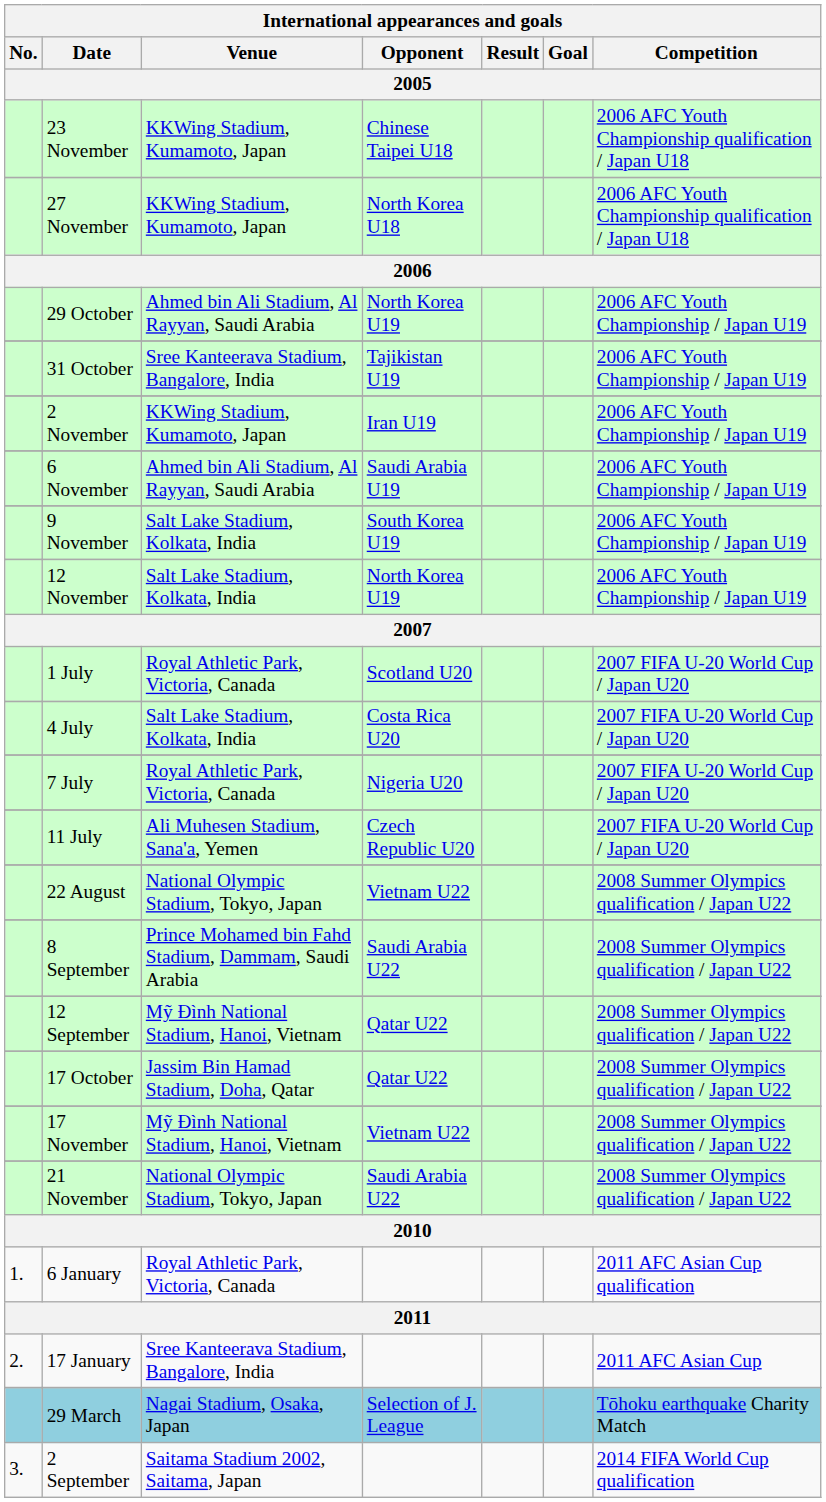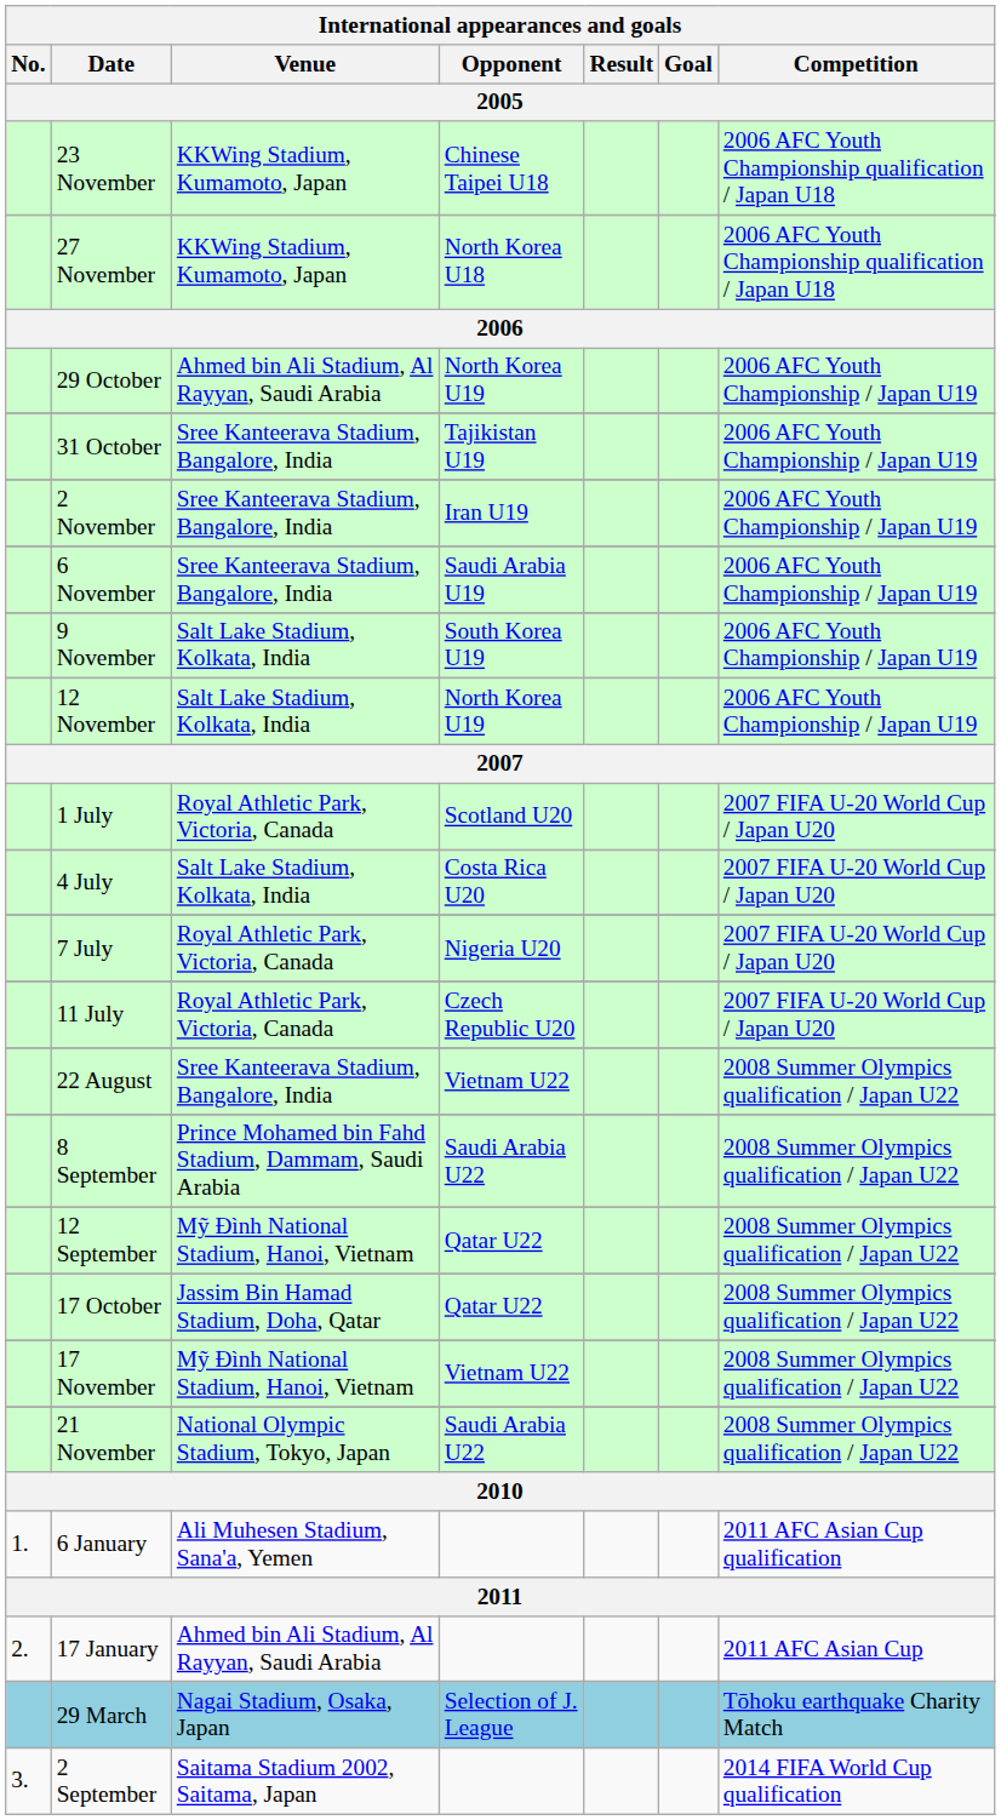2 November | Venue: KKWing Stadium, Kumamoto, Japan -> Sree Kanteerava Stadium, Bangalore, India
6 November | Venue: Ahmed bin Ali Stadium, Al Rayyan, Saudi Arabia -> Sree Kanteerava Stadium, Bangalore, India
11 July | Venue: Ali Muhesen Stadium, Sana'a, Yemen -> Royal Athletic Park, Victoria, Canada
22 August | Venue: National Olympic Stadium, Tokyo, Japan -> Sree Kanteerava Stadium, Bangalore, India
6 January | Venue: Royal Athletic Park, Victoria, Canada -> Ali Muhesen Stadium, Sana'a, Yemen
17 January | Venue: Sree Kanteerava Stadium, Bangalore, India -> Ahmed bin Ali Stadium, Al Rayyan, Saudi Arabia
